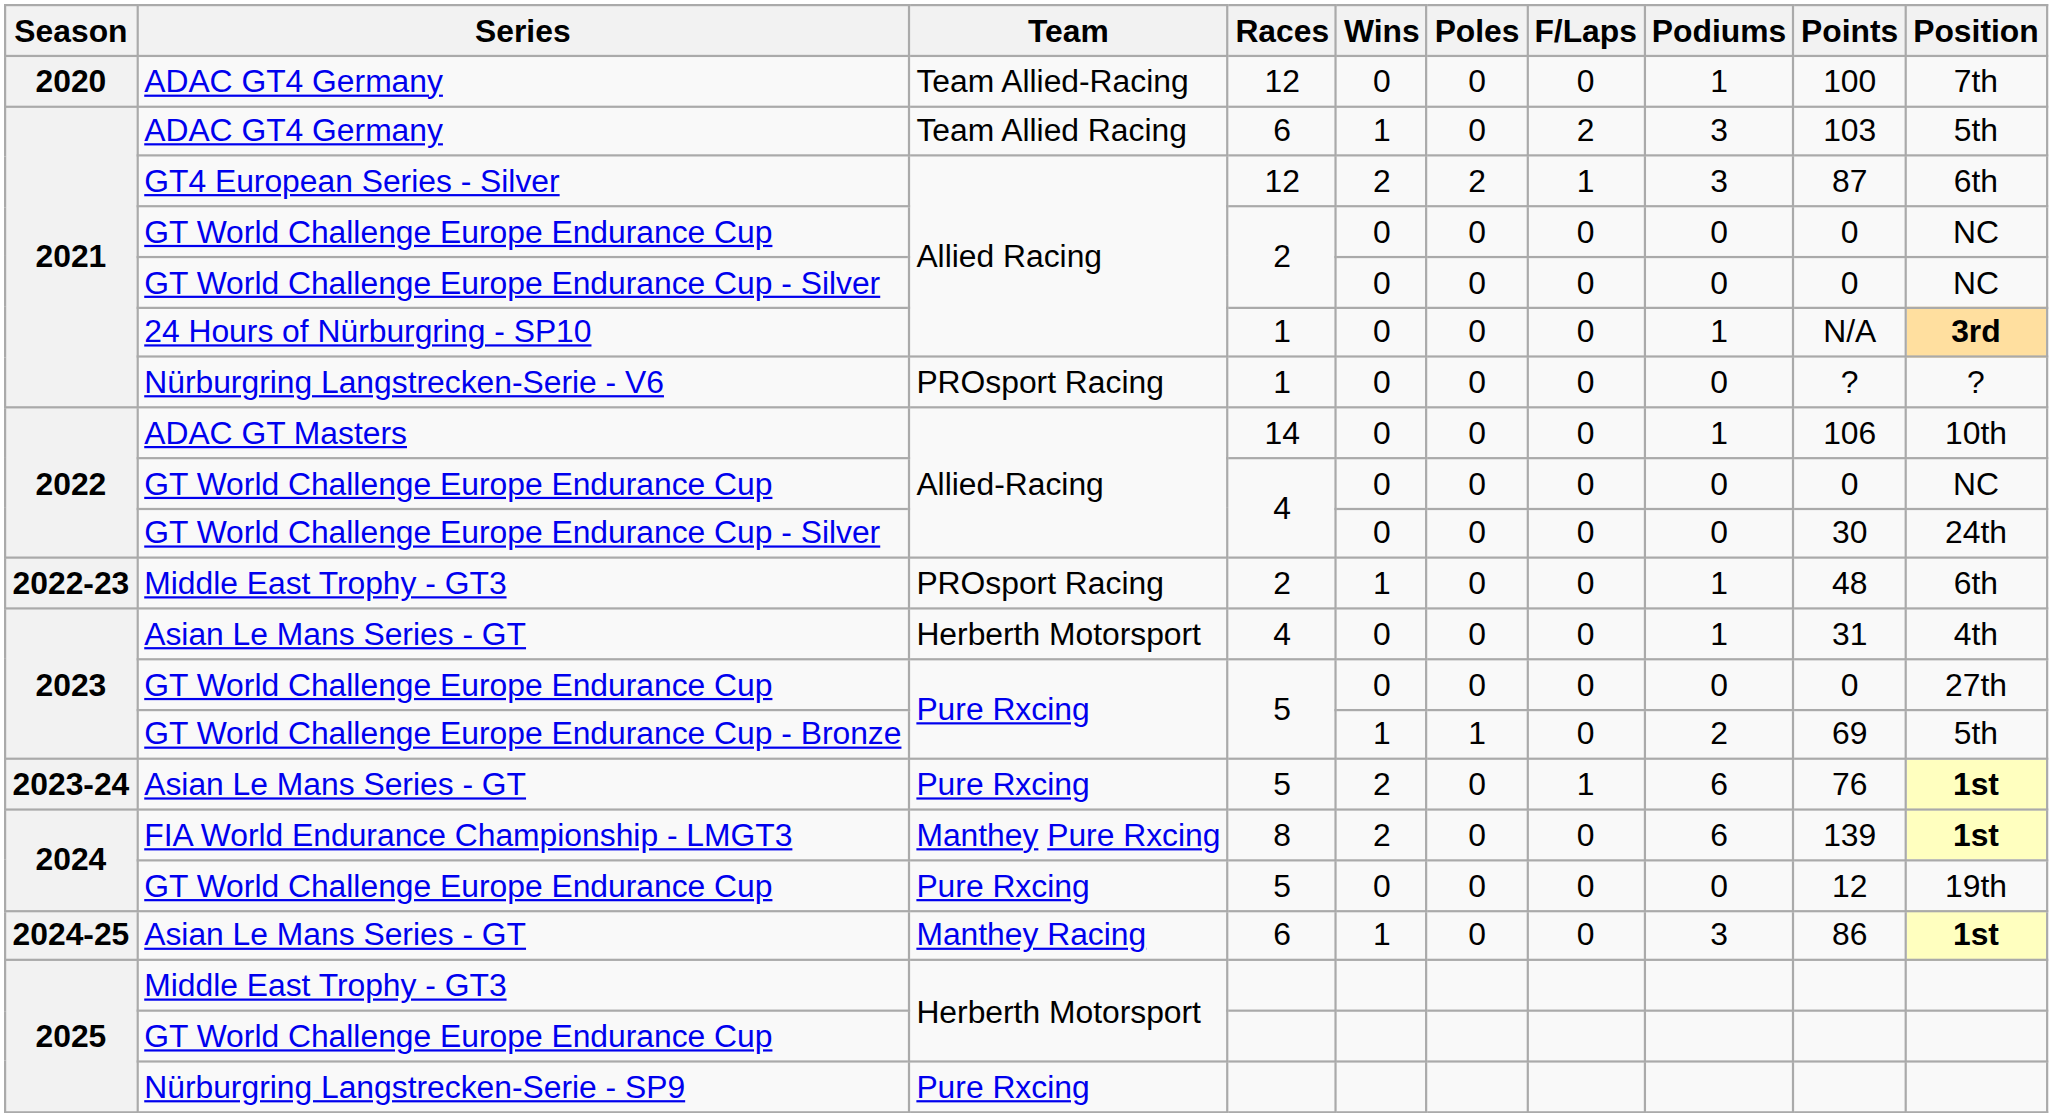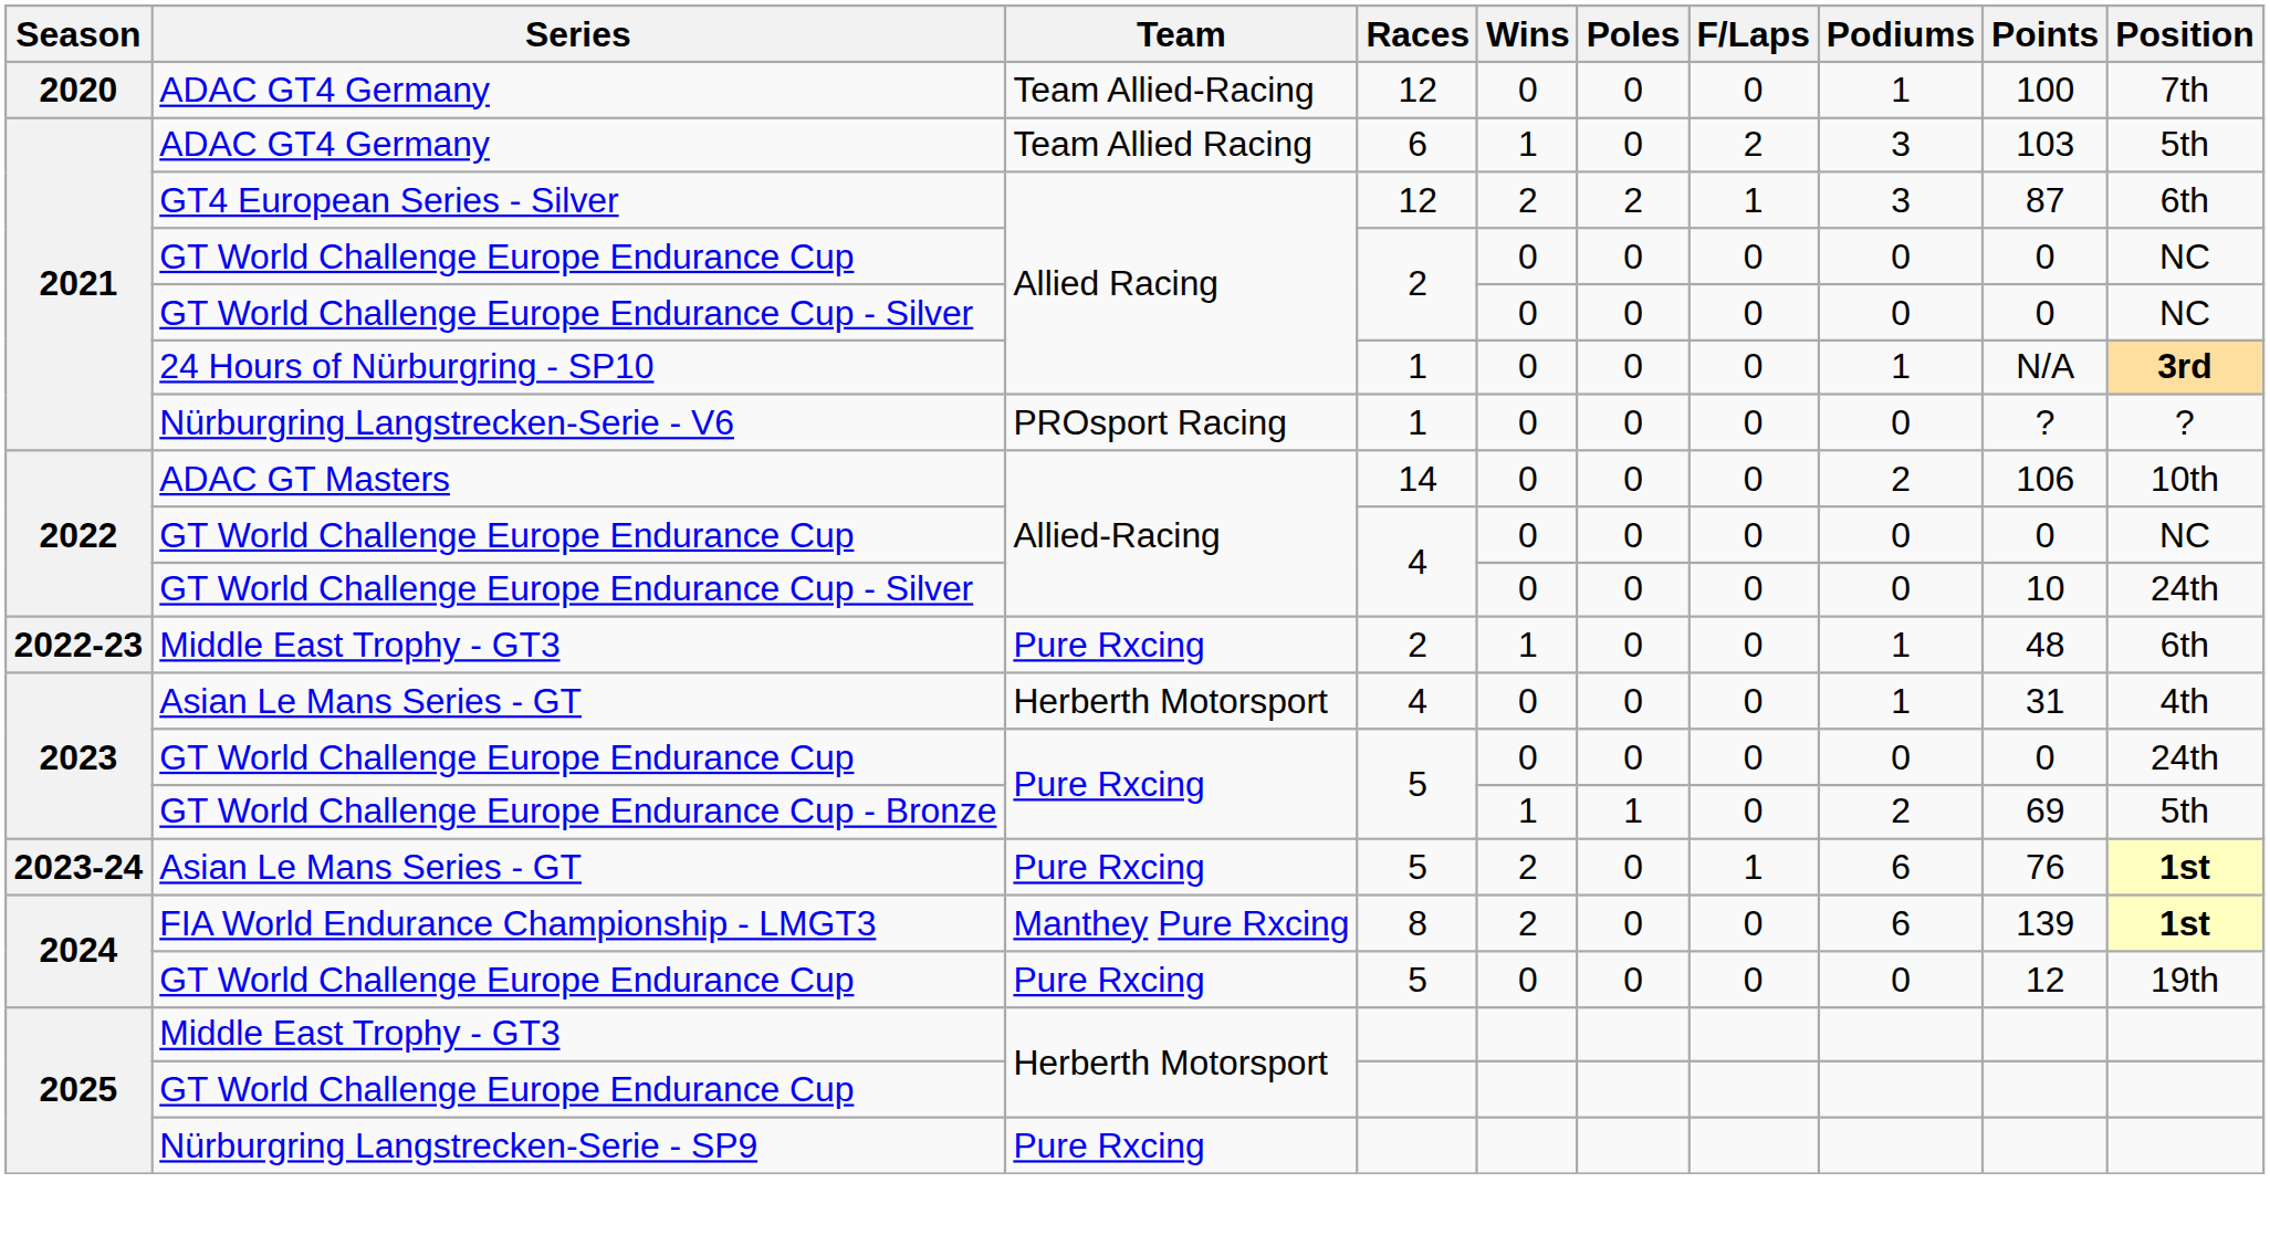ADAC GT Masters | Podiums: 1 -> 2
2022 / GT World Challenge Europe Endurance Cup - Silver | Points: 30 -> 10
2022-23 / Middle East Trophy - GT3 | Team: PROsport Racing -> Pure Rxcing
2023 / GT World Challenge Europe Endurance Cup | Position: 27th -> 24th
- row: 2024-25 | Asian Le Mans Series - GT | Manthey Racing | 6 | 1 | 0 | 0 | 3 | 86 | 1st
